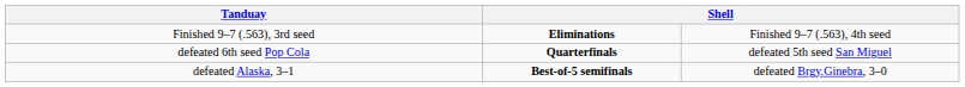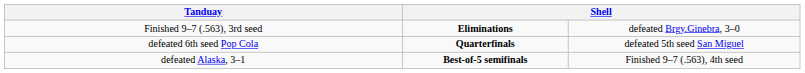Finished 9–7 (.563), 3rd seed | column 4: Finished 9–7 (.563), 4th seed -> defeated Brgy.Ginebra, 3–0
defeated Alaska, 3–1 | column 4: defeated Brgy.Ginebra, 3–0 -> Finished 9–7 (.563), 4th seed
